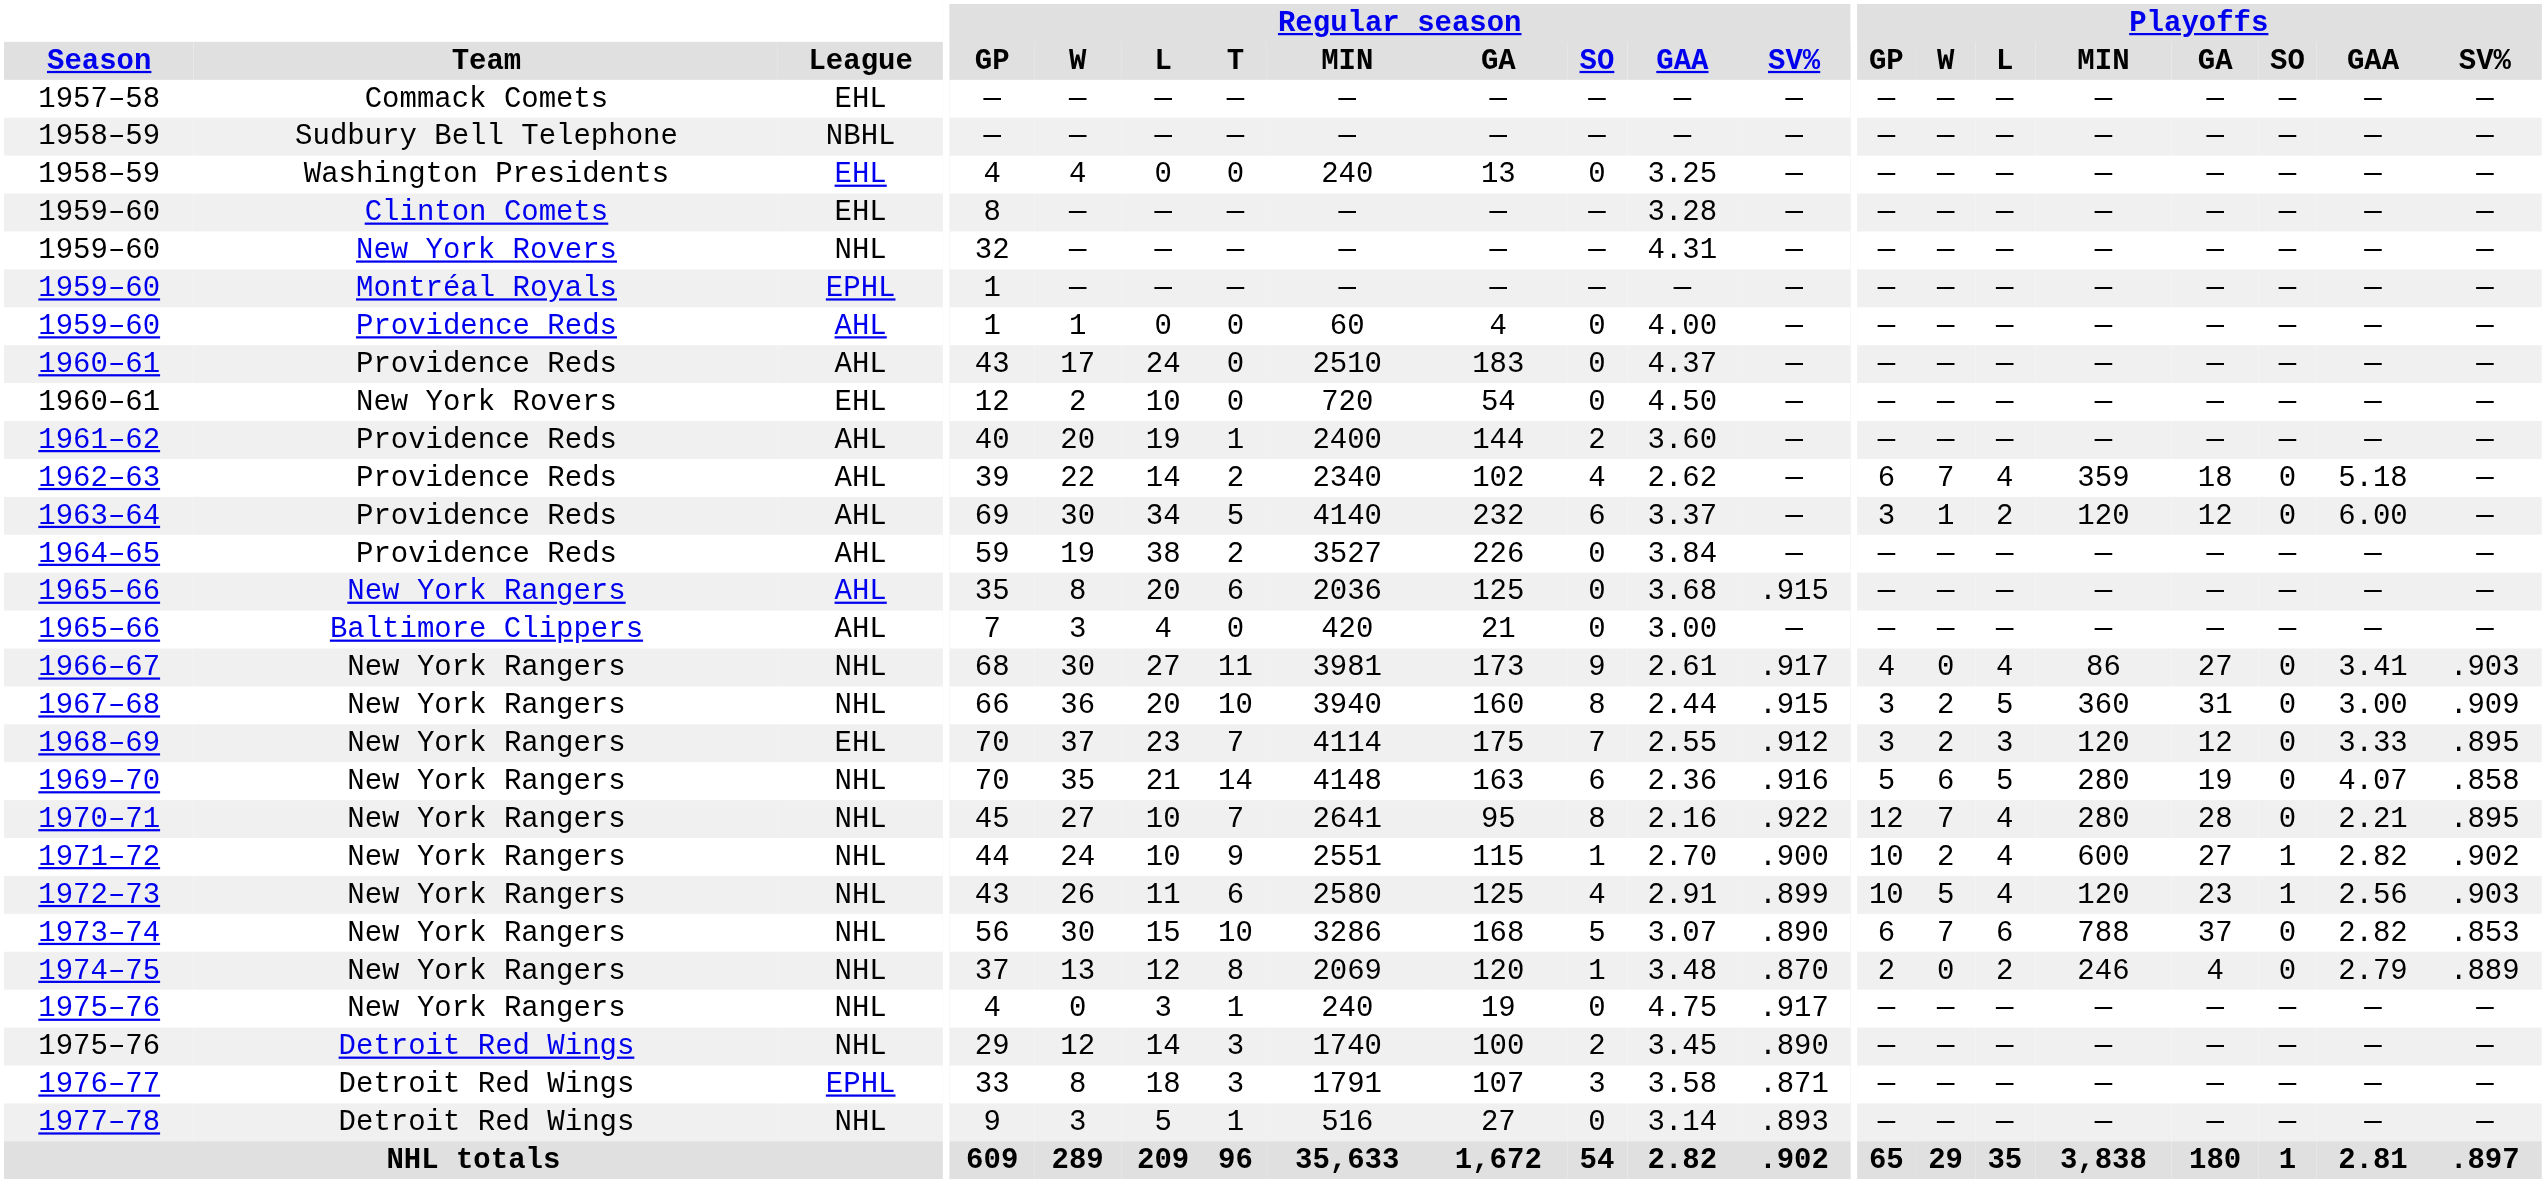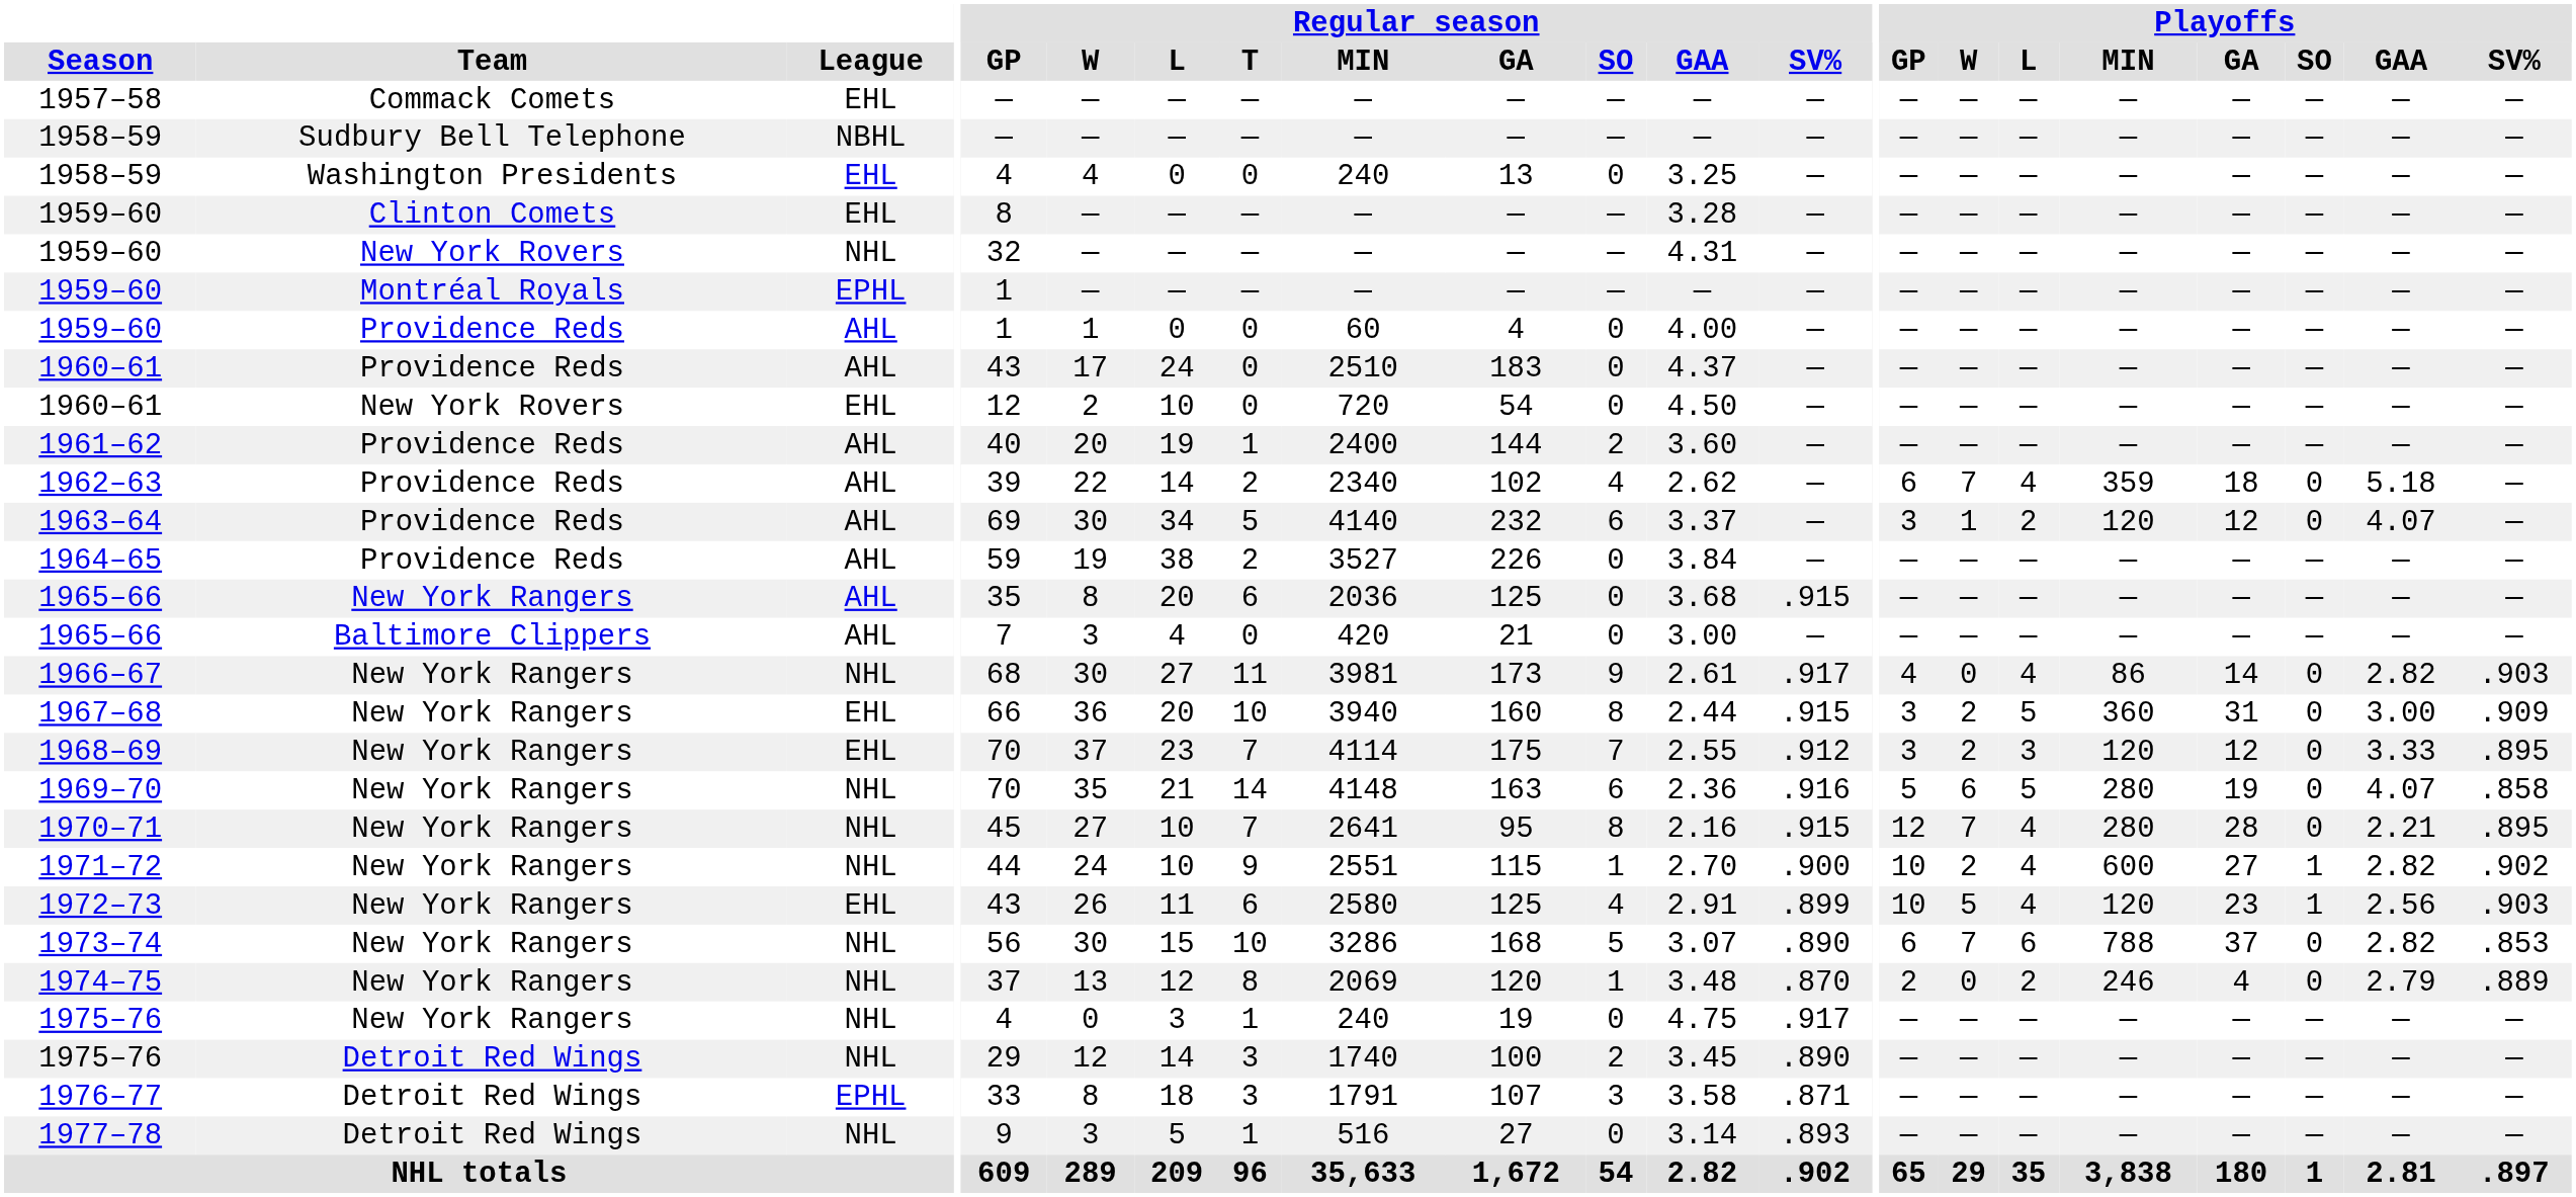1963–64 | Playoffs / GAA: 6.00 -> 4.07
1966–67 | Playoffs / GA: 27 -> 14
1966–67 | Playoffs / GAA: 3.41 -> 2.82
1967–68 | League: NHL -> EHL
1970–71 | Regular season / SV%: .922 -> .915
1972–73 | League: NHL -> EHL
